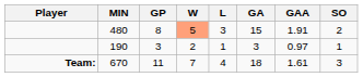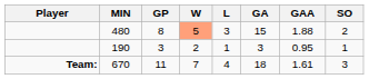480 | GAA: 1.91 -> 1.88
190 | GAA: 0.97 -> 0.95
